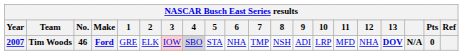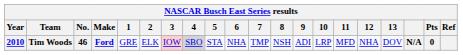Tim Woods | Year: 2007 -> 2010
Tim Woods | 13: bold -> normal
